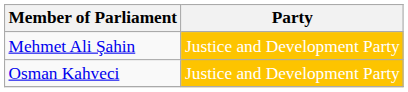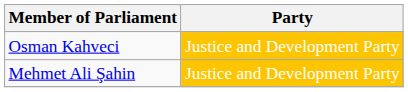rows swapped: Mehmet Ali Şahin <-> Osman Kahveci
